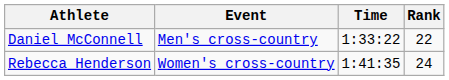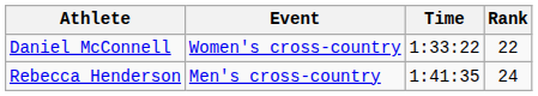Daniel McConnell | Event: Men's cross-country -> Women's cross-country
Rebecca Henderson | Event: Women's cross-country -> Men's cross-country
